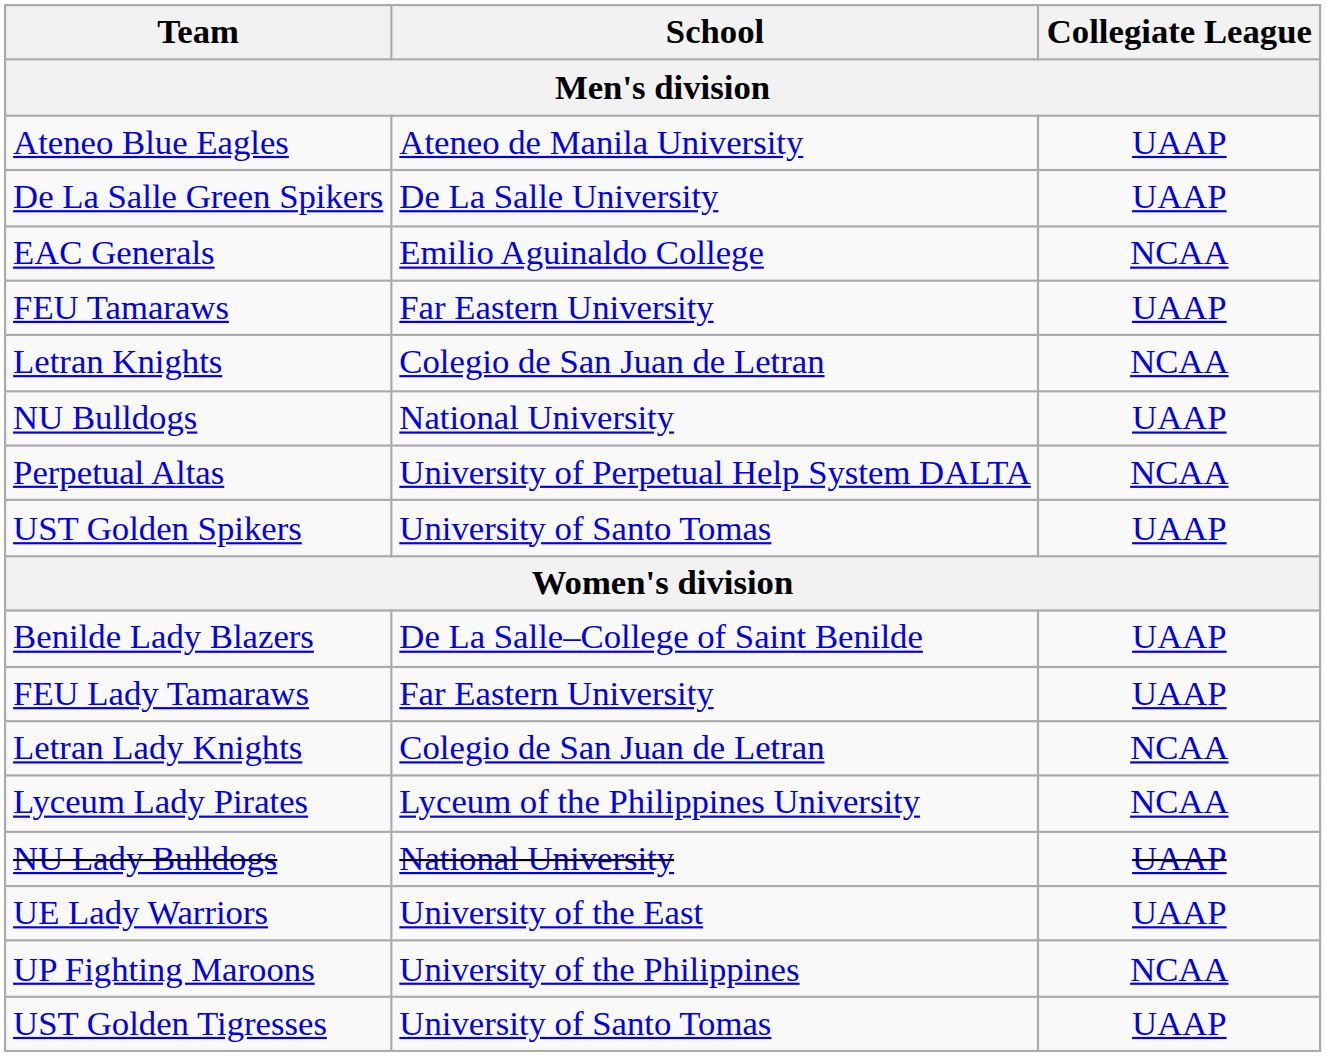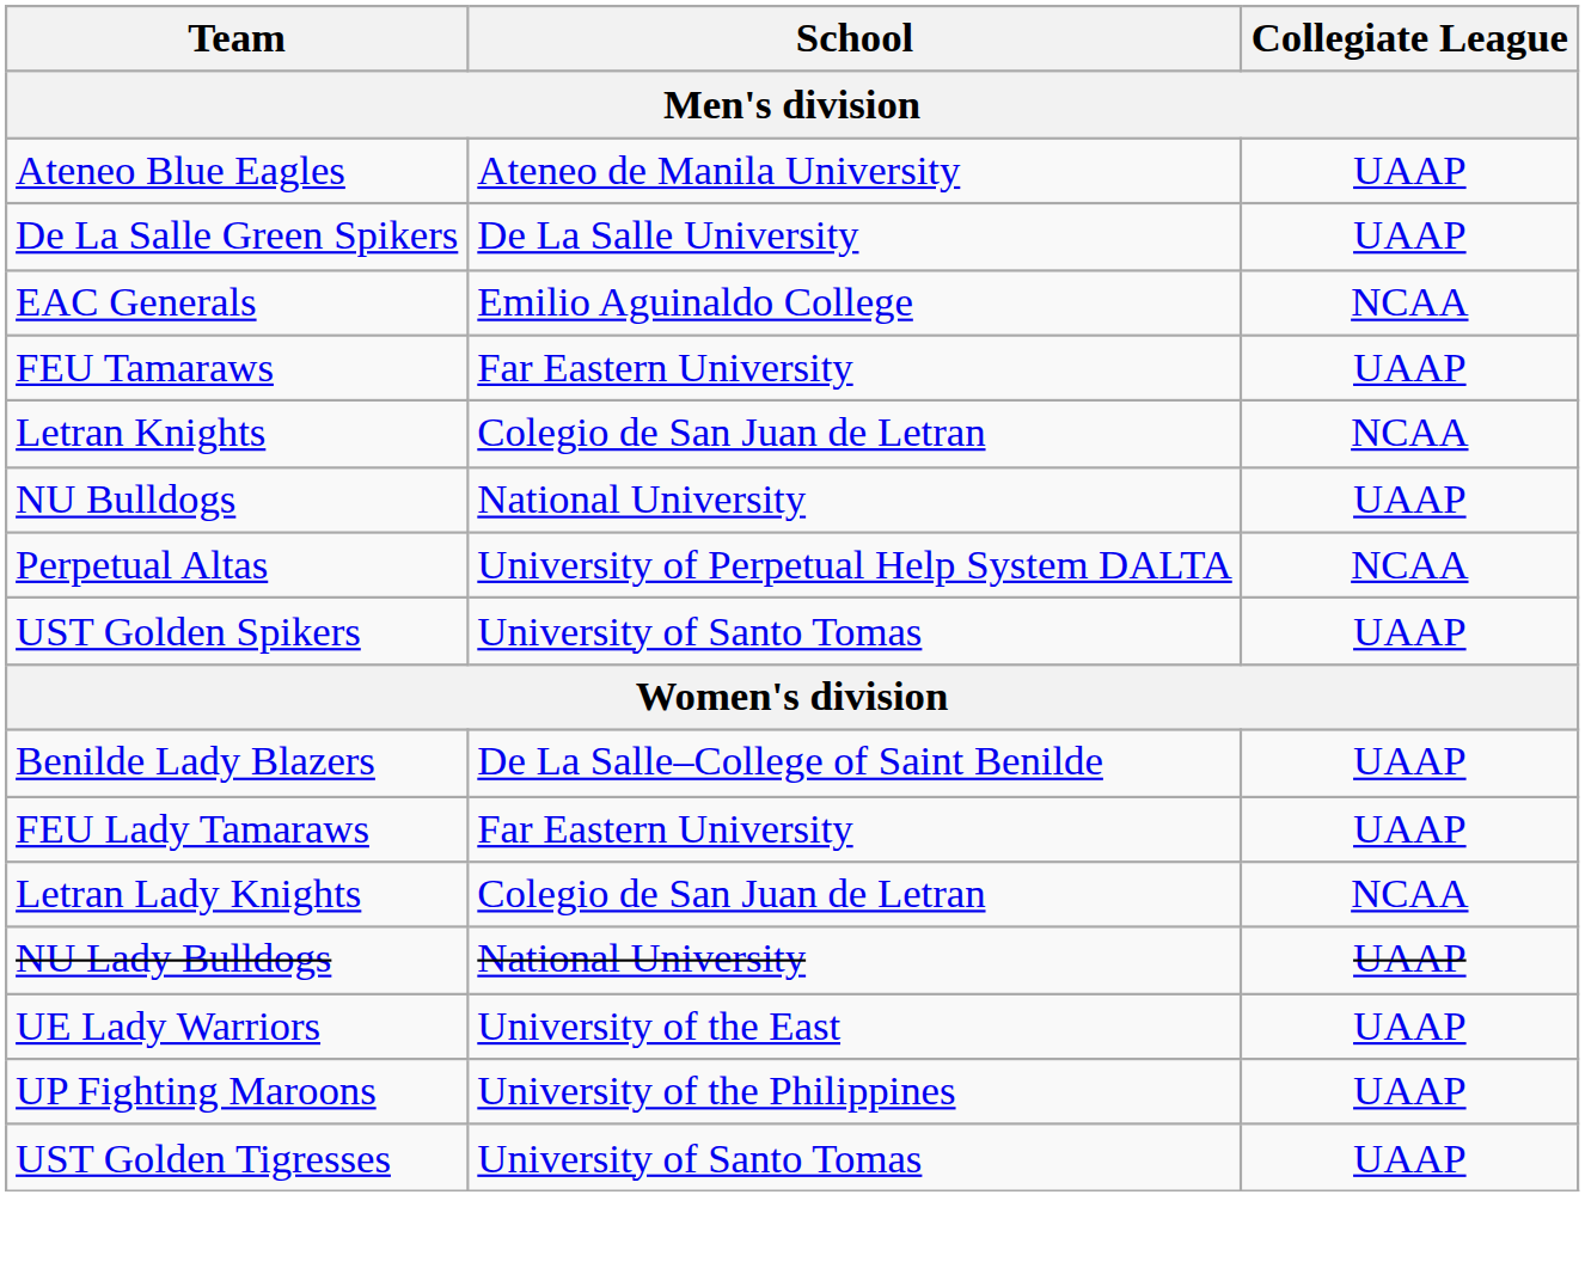- row: Lyceum Lady Pirates | Lyceum of the Philippines University | NCAA
UP Fighting Maroons | Collegiate League: NCAA -> UAAP
